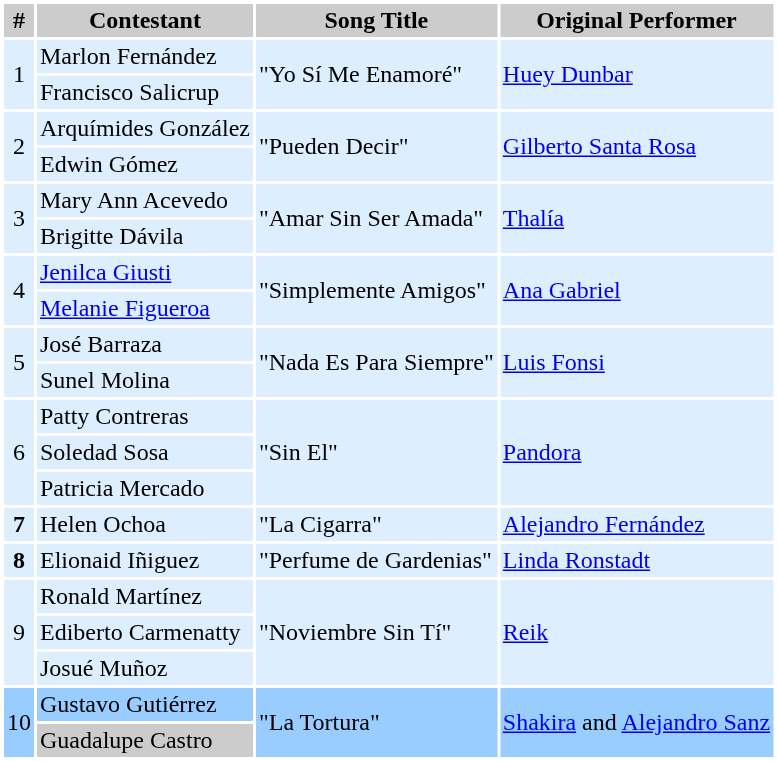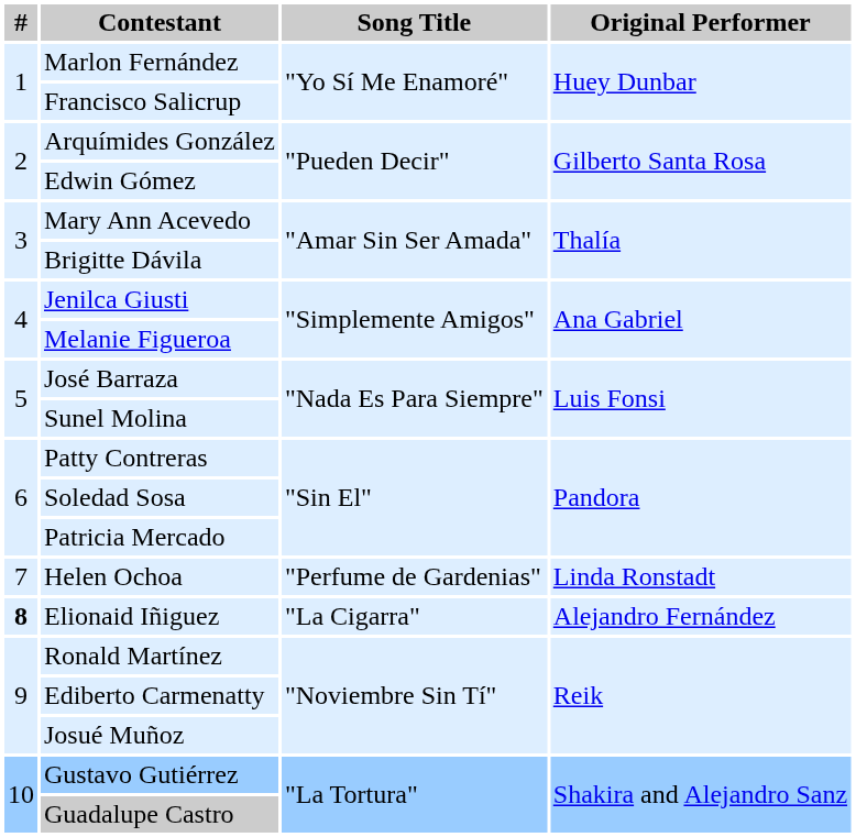Helen Ochoa | #: bold -> normal
Helen Ochoa | Song Title: "La Cigarra" -> "Perfume de Gardenias"
Helen Ochoa | Original Performer: Alejandro Fernández -> Linda Ronstadt
Elionaid Iñiguez | Song Title: "Perfume de Gardenias" -> "La Cigarra"
Elionaid Iñiguez | Original Performer: Linda Ronstadt -> Alejandro Fernández
